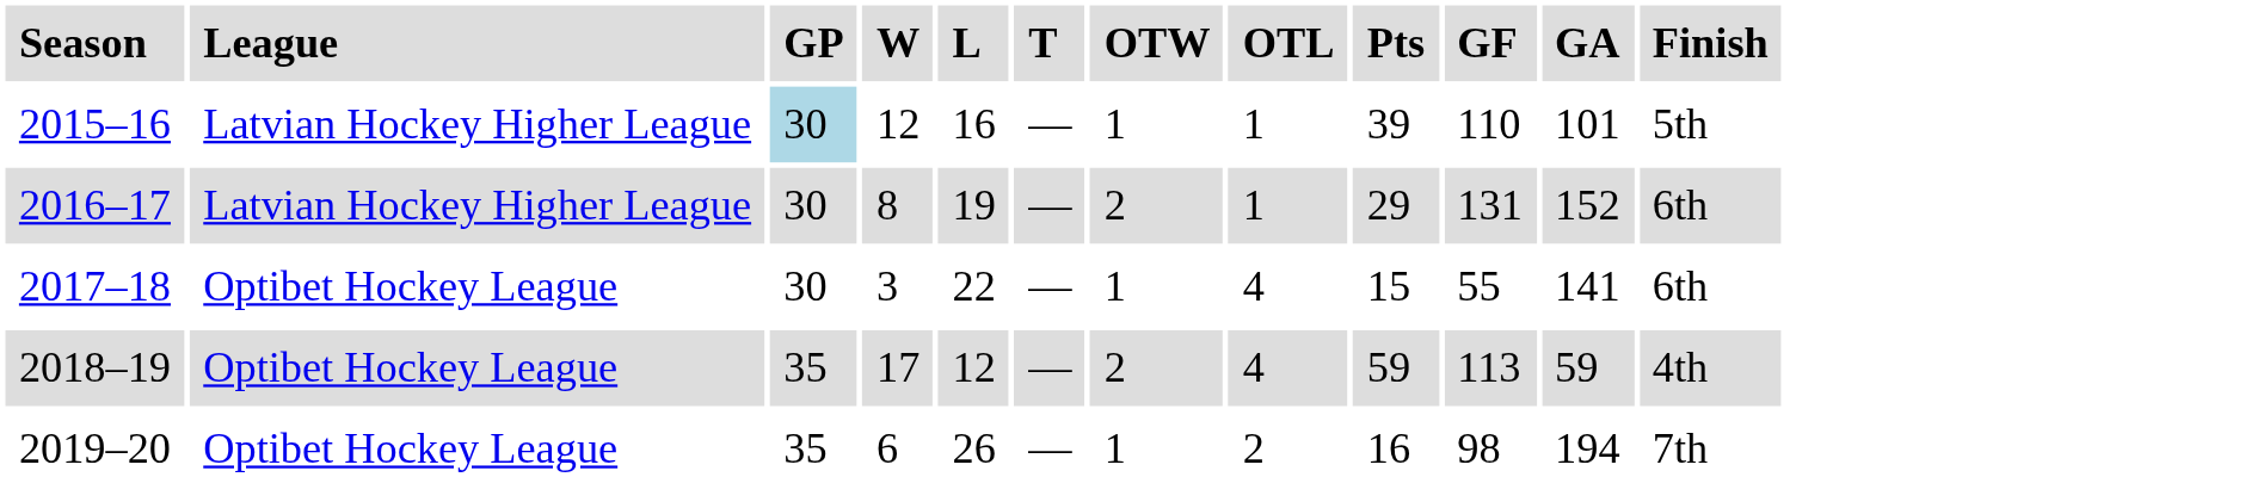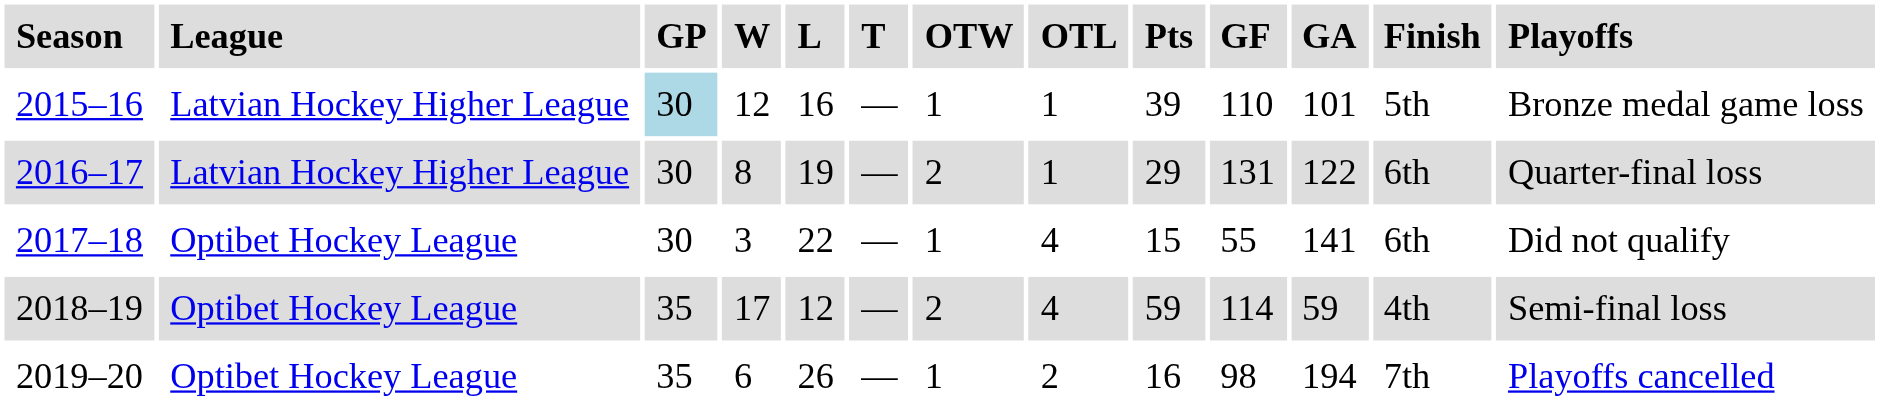+ column: Playoffs | Bronze medal game loss | Quarter-final loss | Did not qualify | Semi-final loss | Playoffs cancelled
2016–17 | GA: 152 -> 122
2018–19 | GF: 113 -> 114
